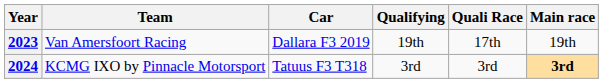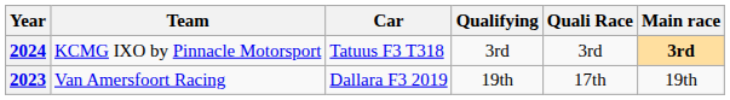rows swapped: 2023 <-> 2024
